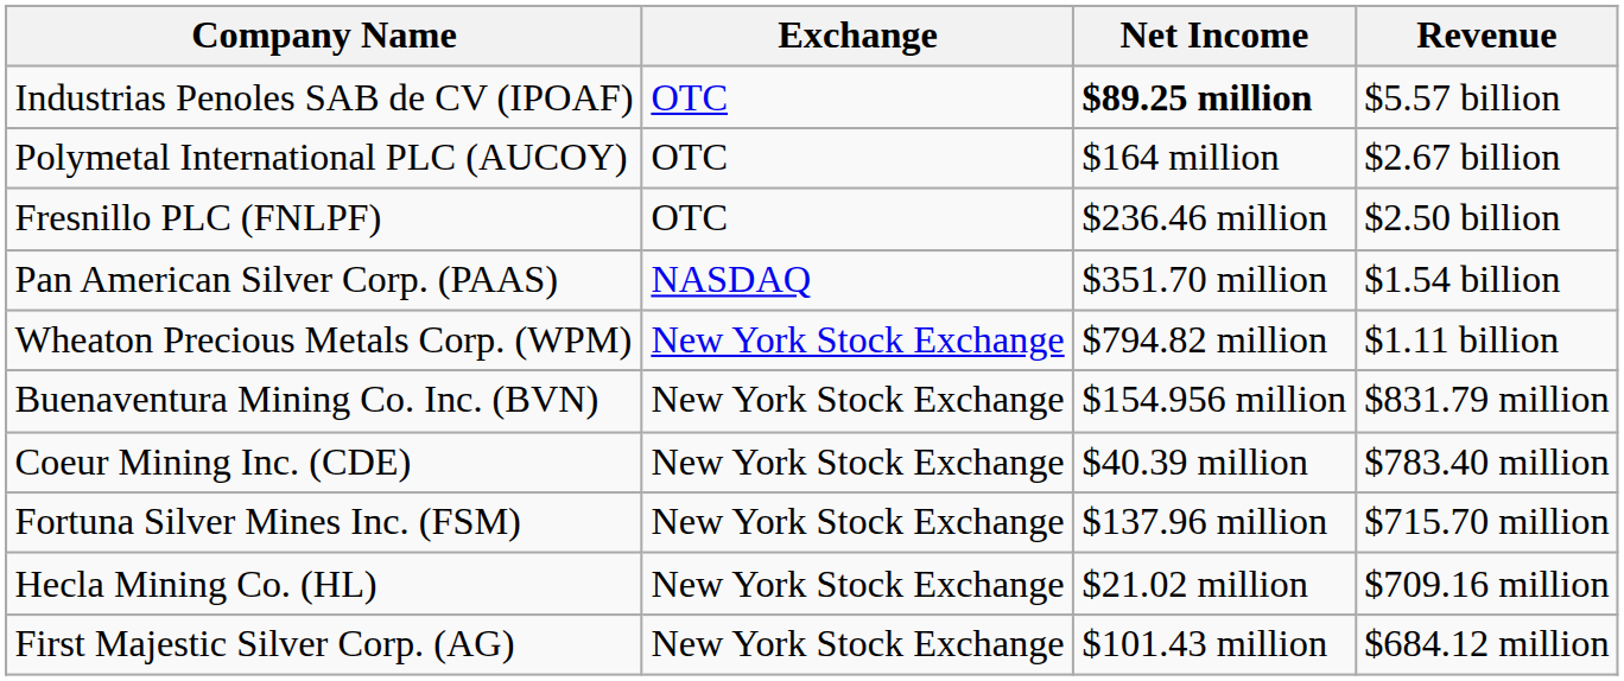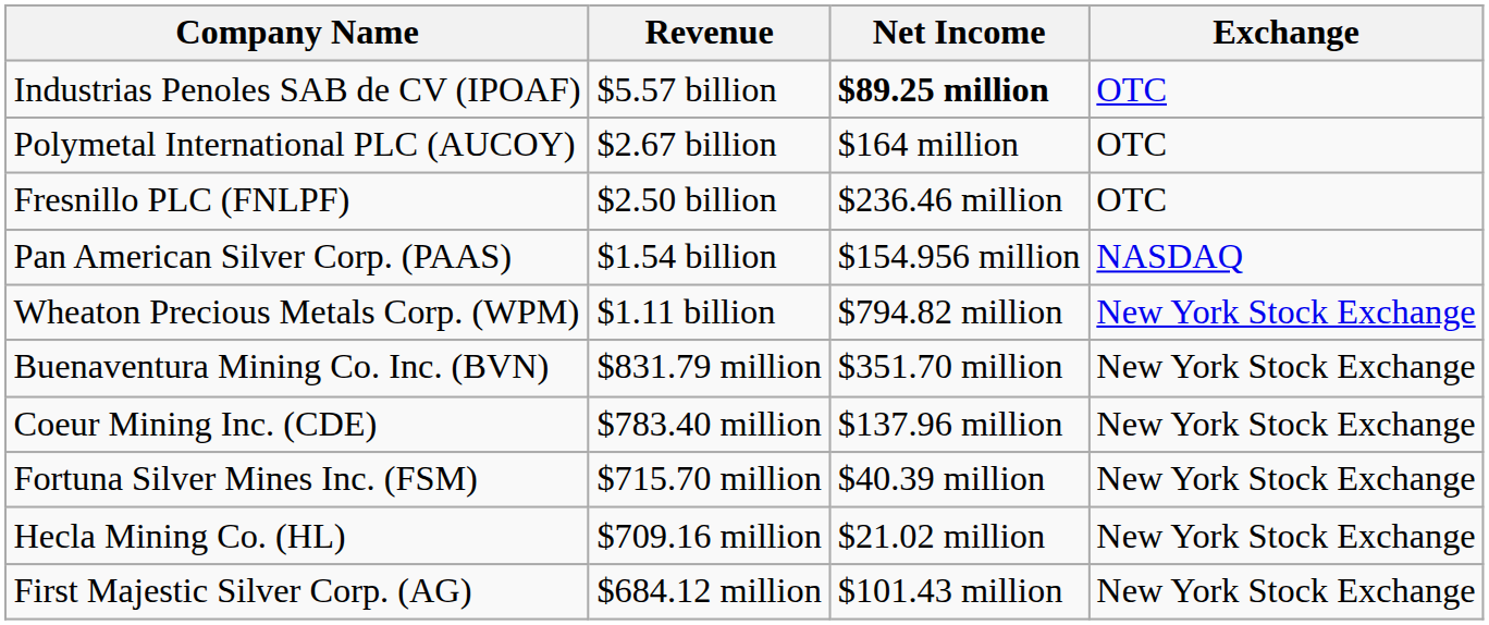columns swapped: Revenue <-> Exchange
Pan American Silver Corp. (PAAS) | Net Income: $351.70 million -> $154.956 million
Buenaventura Mining Co. Inc. (BVN) | Net Income: $154.956 million -> $351.70 million
Coeur Mining Inc. (CDE) | Net Income: $40.39 million -> $137.96 million
Fortuna Silver Mines Inc. (FSM) | Net Income: $137.96 million -> $40.39 million
